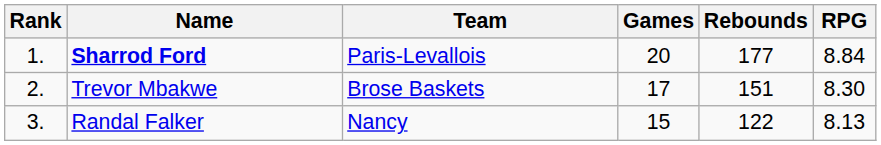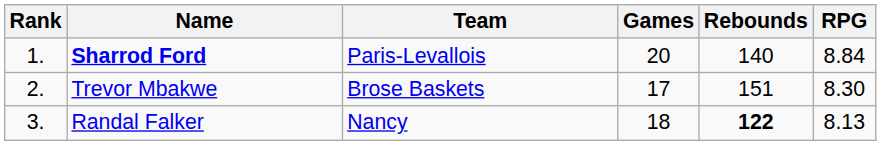Sharrod Ford | Rebounds: 177 -> 140
Randal Falker | Games: 15 -> 18
Randal Falker | Rebounds: normal -> bold
